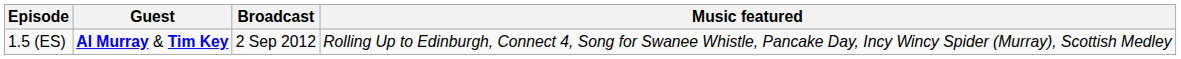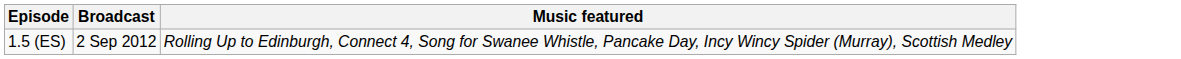- column: Guest | Al Murray & Tim Key
